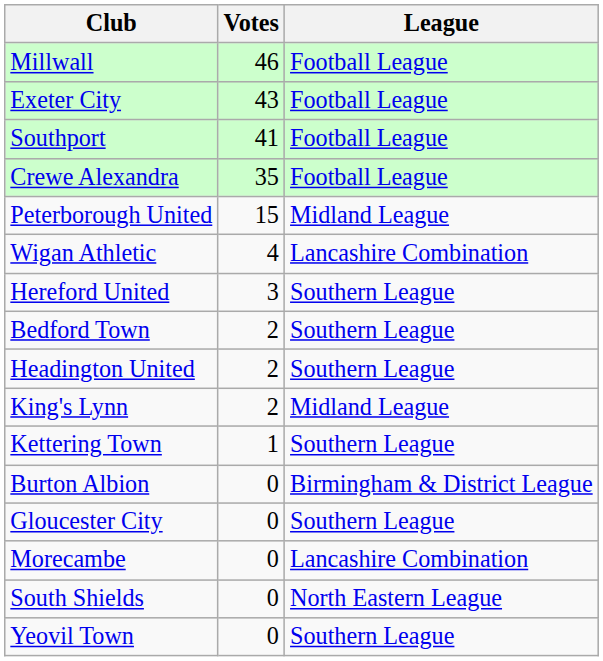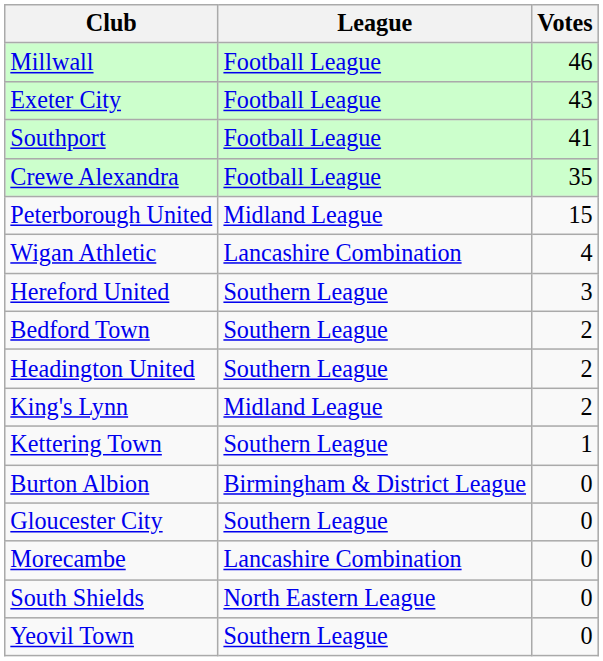columns swapped: League <-> Votes
